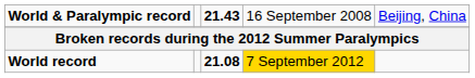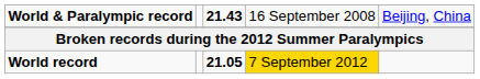World record | column 3: 21.08 -> 21.05
